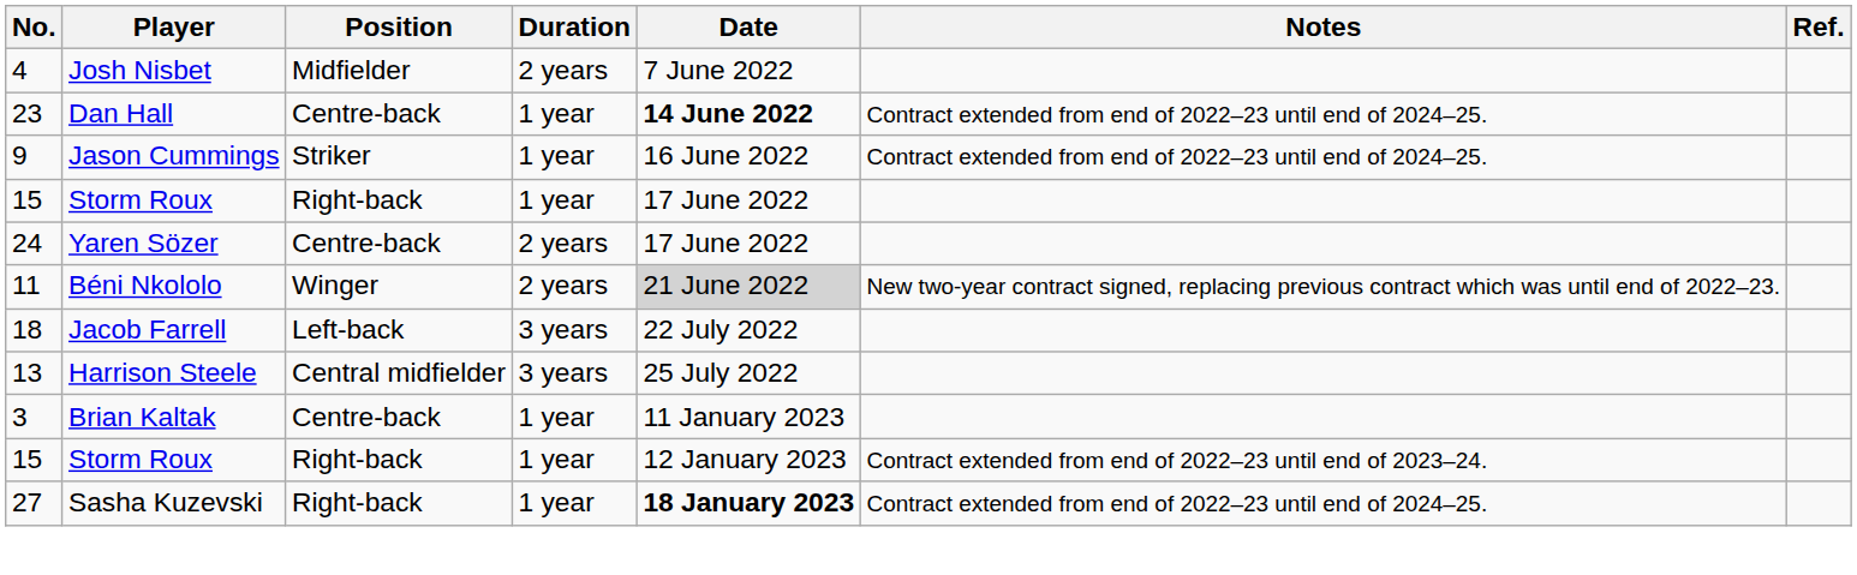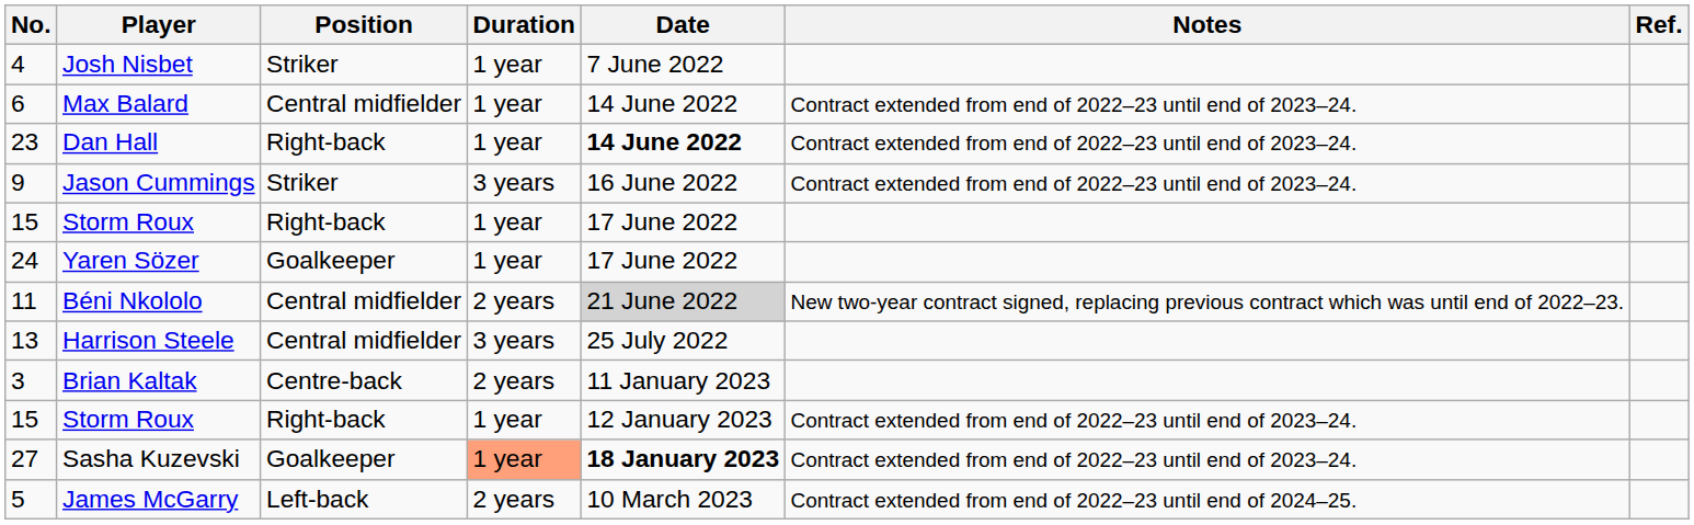Josh Nisbet | Position: Midfielder -> Striker
Josh Nisbet | Duration: 2 years -> 1 year
+ row: 6 | Max Balard | Central midfielder | 1 year | 14 June 2022 | Contract extended from end of 2022–23 until end of 2023–24.
Dan Hall | Position: Centre-back -> Right-back
Dan Hall | Notes: Contract extended from end of 2022–23 until end of 2024–25. -> Contract extended from end of 2022–23 until end of 2023–24.
Jason Cummings | Duration: 1 year -> 3 years
Jason Cummings | Notes: Contract extended from end of 2022–23 until end of 2024–25. -> Contract extended from end of 2022–23 until end of 2023–24.
Yaren Sözer | Position: Centre-back -> Goalkeeper
Yaren Sözer | Duration: 2 years -> 1 year
Béni Nkololo | Position: Winger -> Central midfielder
- row: 18 | Jacob Farrell | Left-back | 3 years | 22 July 2022
Brian Kaltak | Duration: 1 year -> 2 years
Sasha Kuzevski | Position: Right-back -> Goalkeeper
Sasha Kuzevski | Duration: no background -> lightsalmon background
Sasha Kuzevski | Notes: Contract extended from end of 2022–23 until end of 2024–25. -> Contract extended from end of 2022–23 until end of 2023–24.
+ row: 5 | James McGarry | Left-back | 2 years | 10 March 2023 | Contract extended from end of 2022–23 until end of 2024–25.
